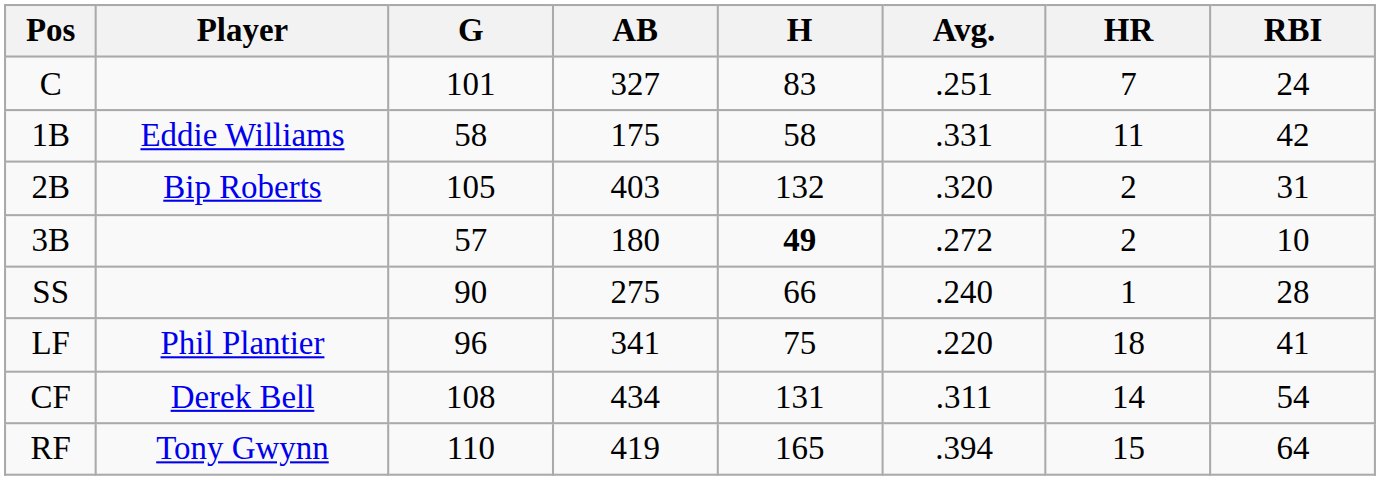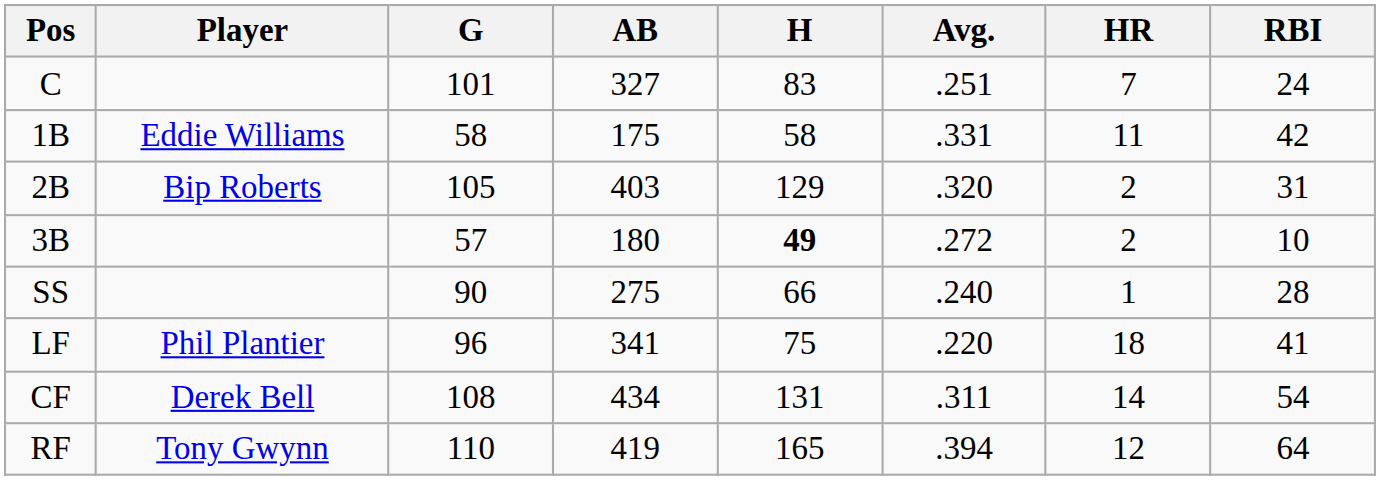2B | H: 132 -> 129
RF | HR: 15 -> 12
